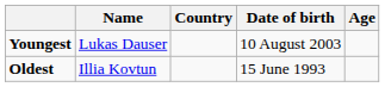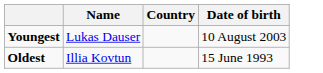- column: Age
